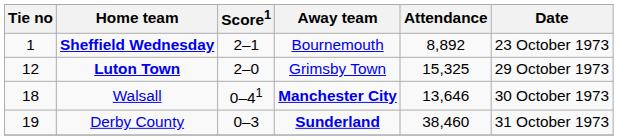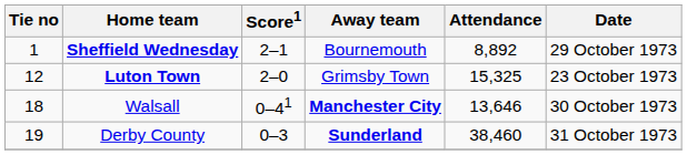Sheffield Wednesday | Date: 23 October 1973 -> 29 October 1973
Luton Town | Date: 29 October 1973 -> 23 October 1973
